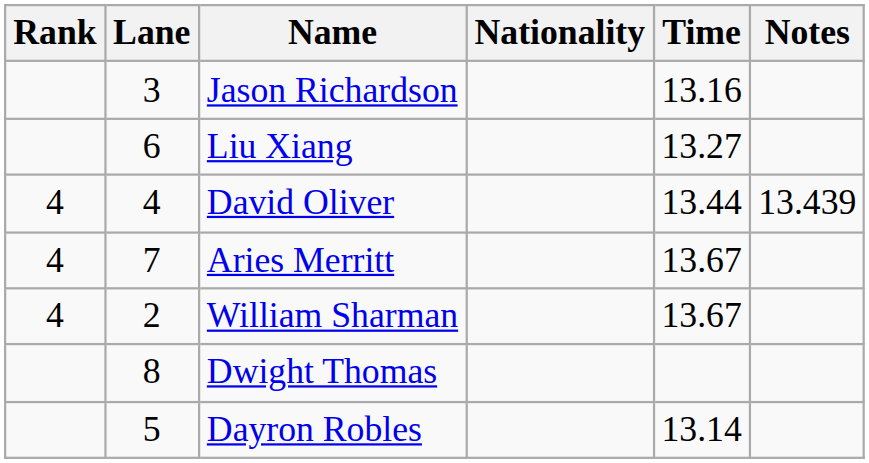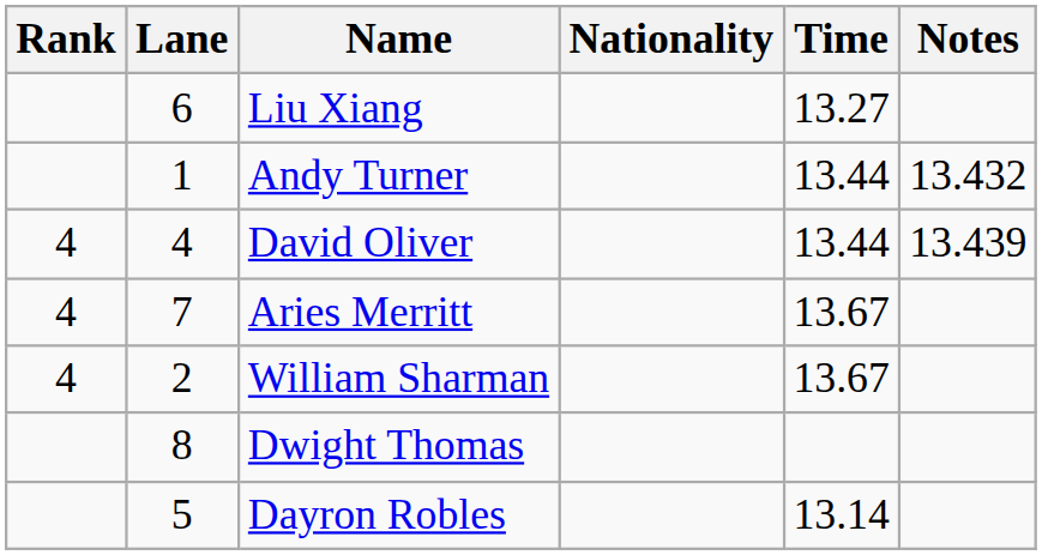- row: 3 | Jason Richardson | 13.16
+ row: 1 | Andy Turner | 13.44 | 13.432
